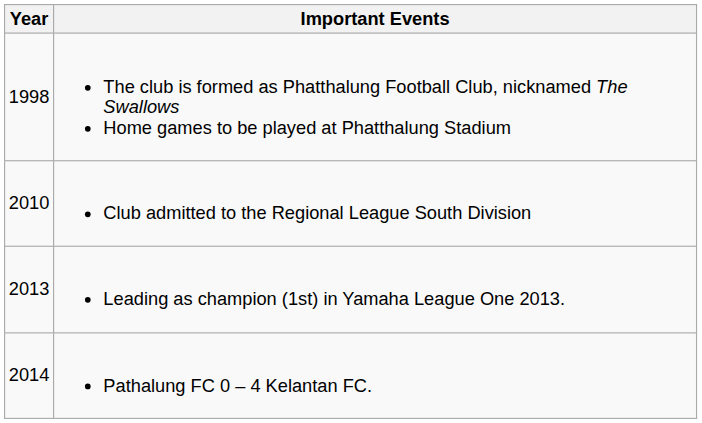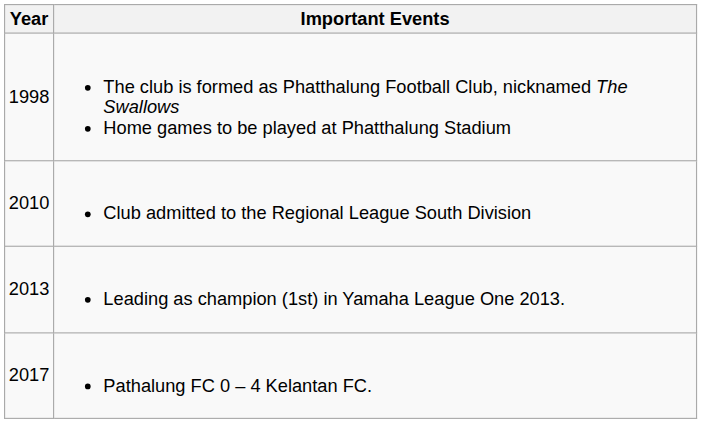Pathalung FC 0 – 4 Kelantan FC. | Year: 2014 -> 2017
